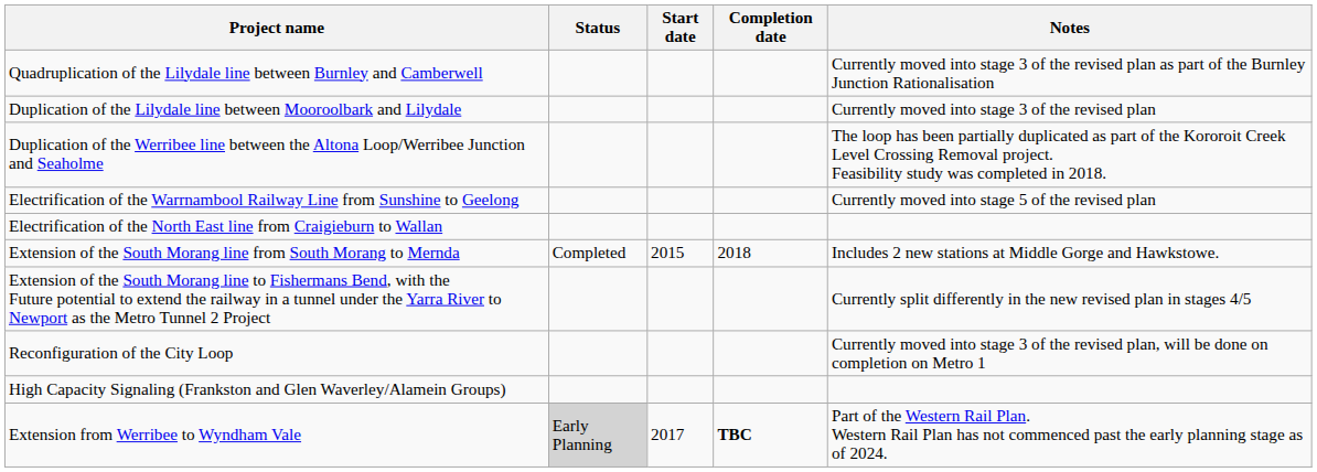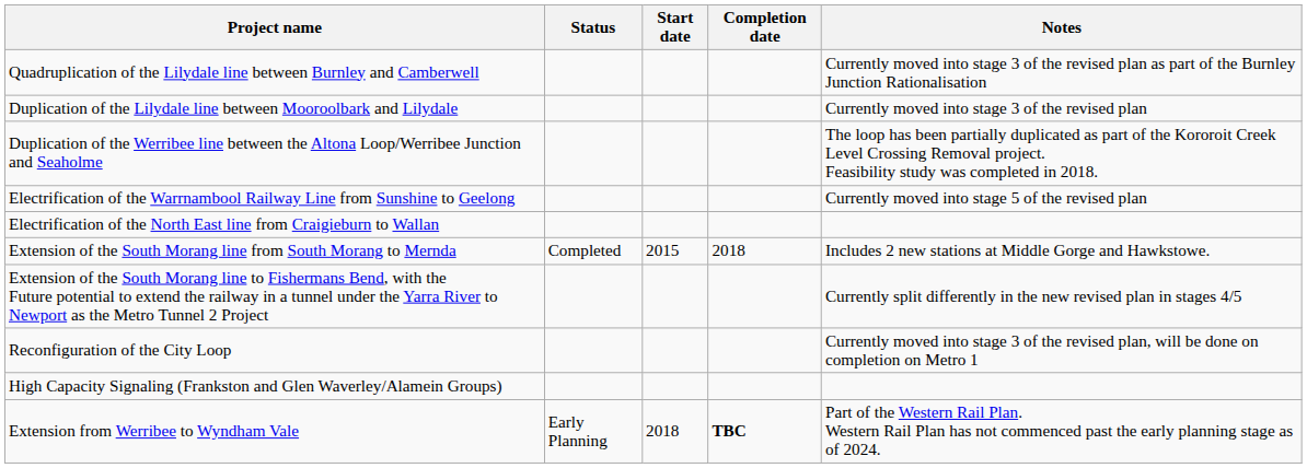Extension from Werribee to Wyndham Vale | Status: lightgrey background -> no background
Extension from Werribee to Wyndham Vale | Start date: 2017 -> 2018
